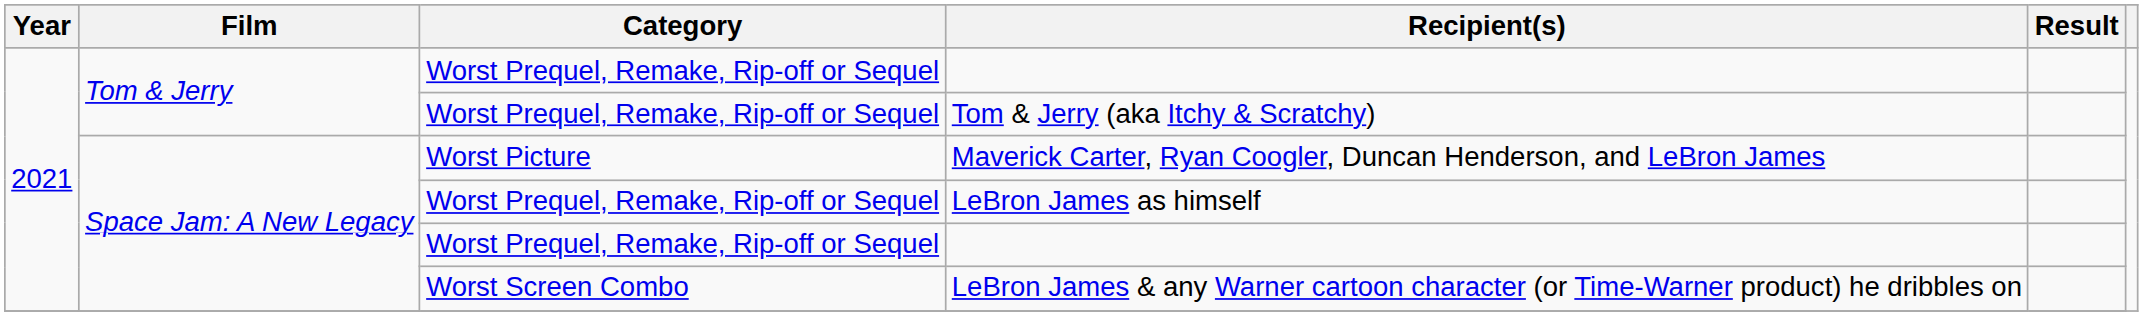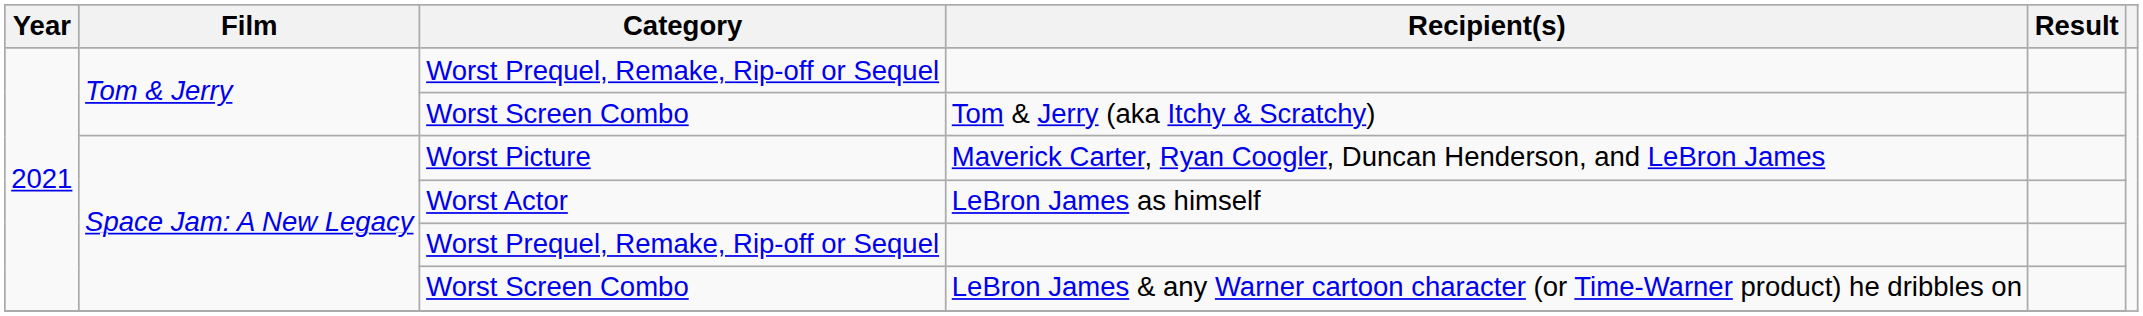Tom & Jerry (aka Itchy & Scratchy) | Category: Worst Prequel, Remake, Rip-off or Sequel -> Worst Screen Combo
LeBron James as himself | Category: Worst Prequel, Remake, Rip-off or Sequel -> Worst Actor
